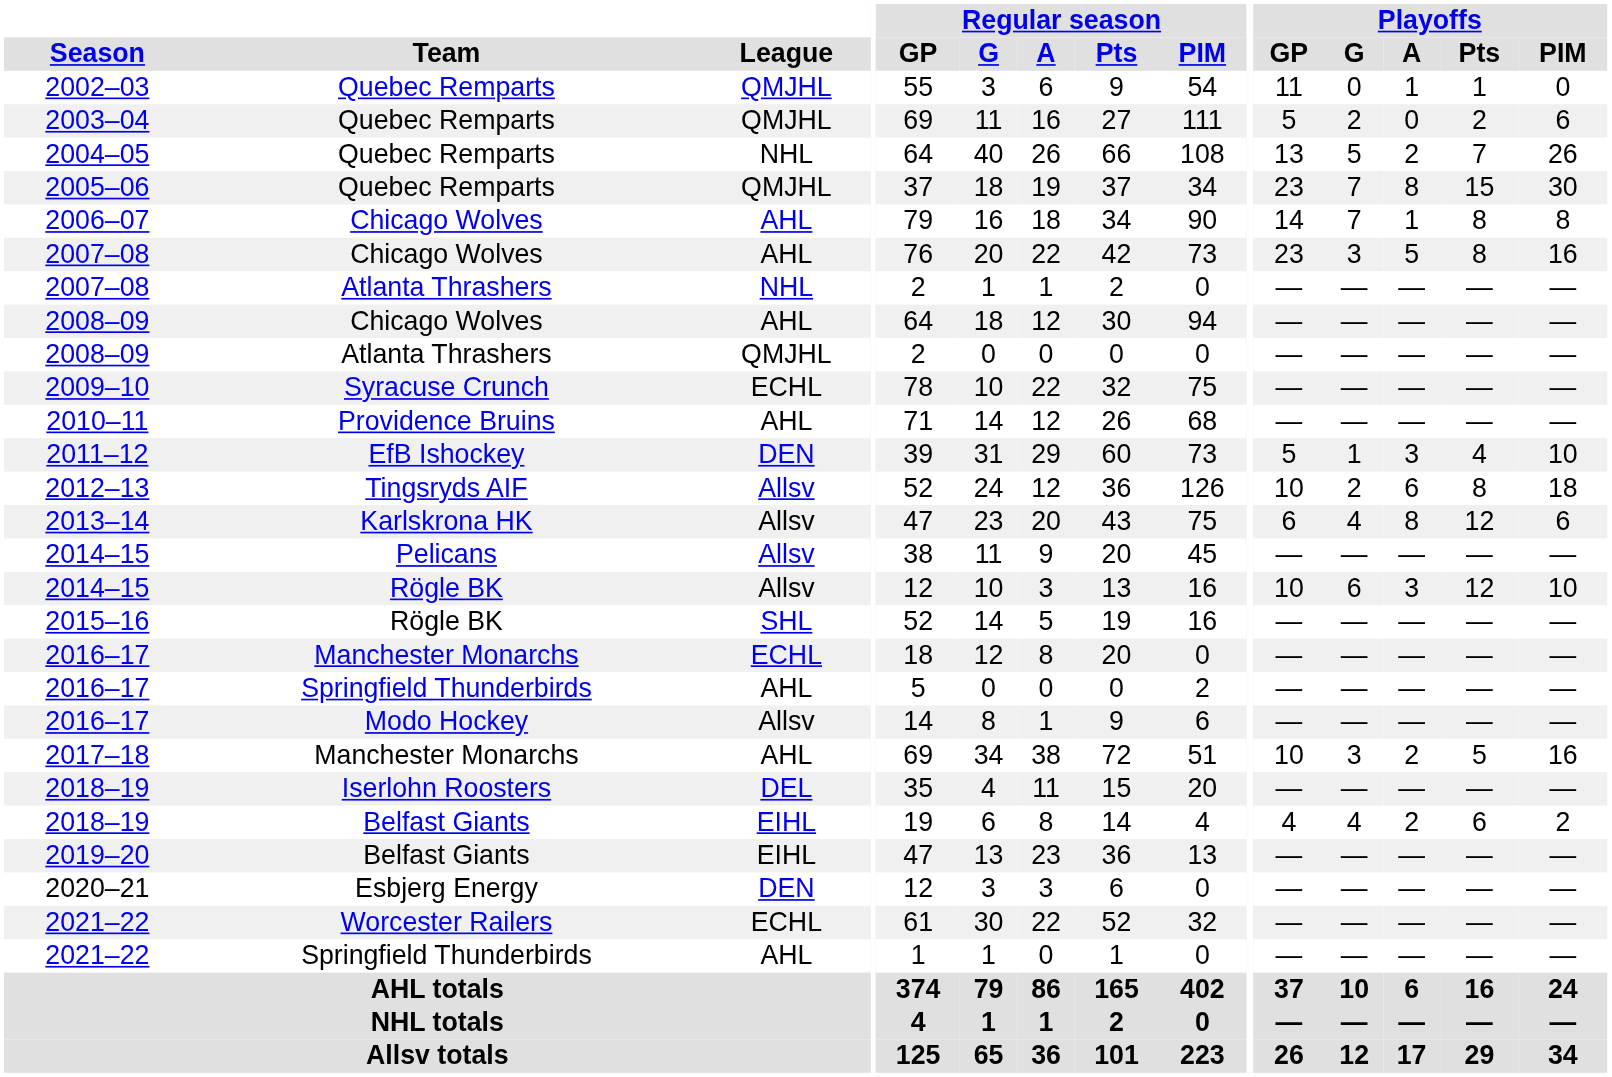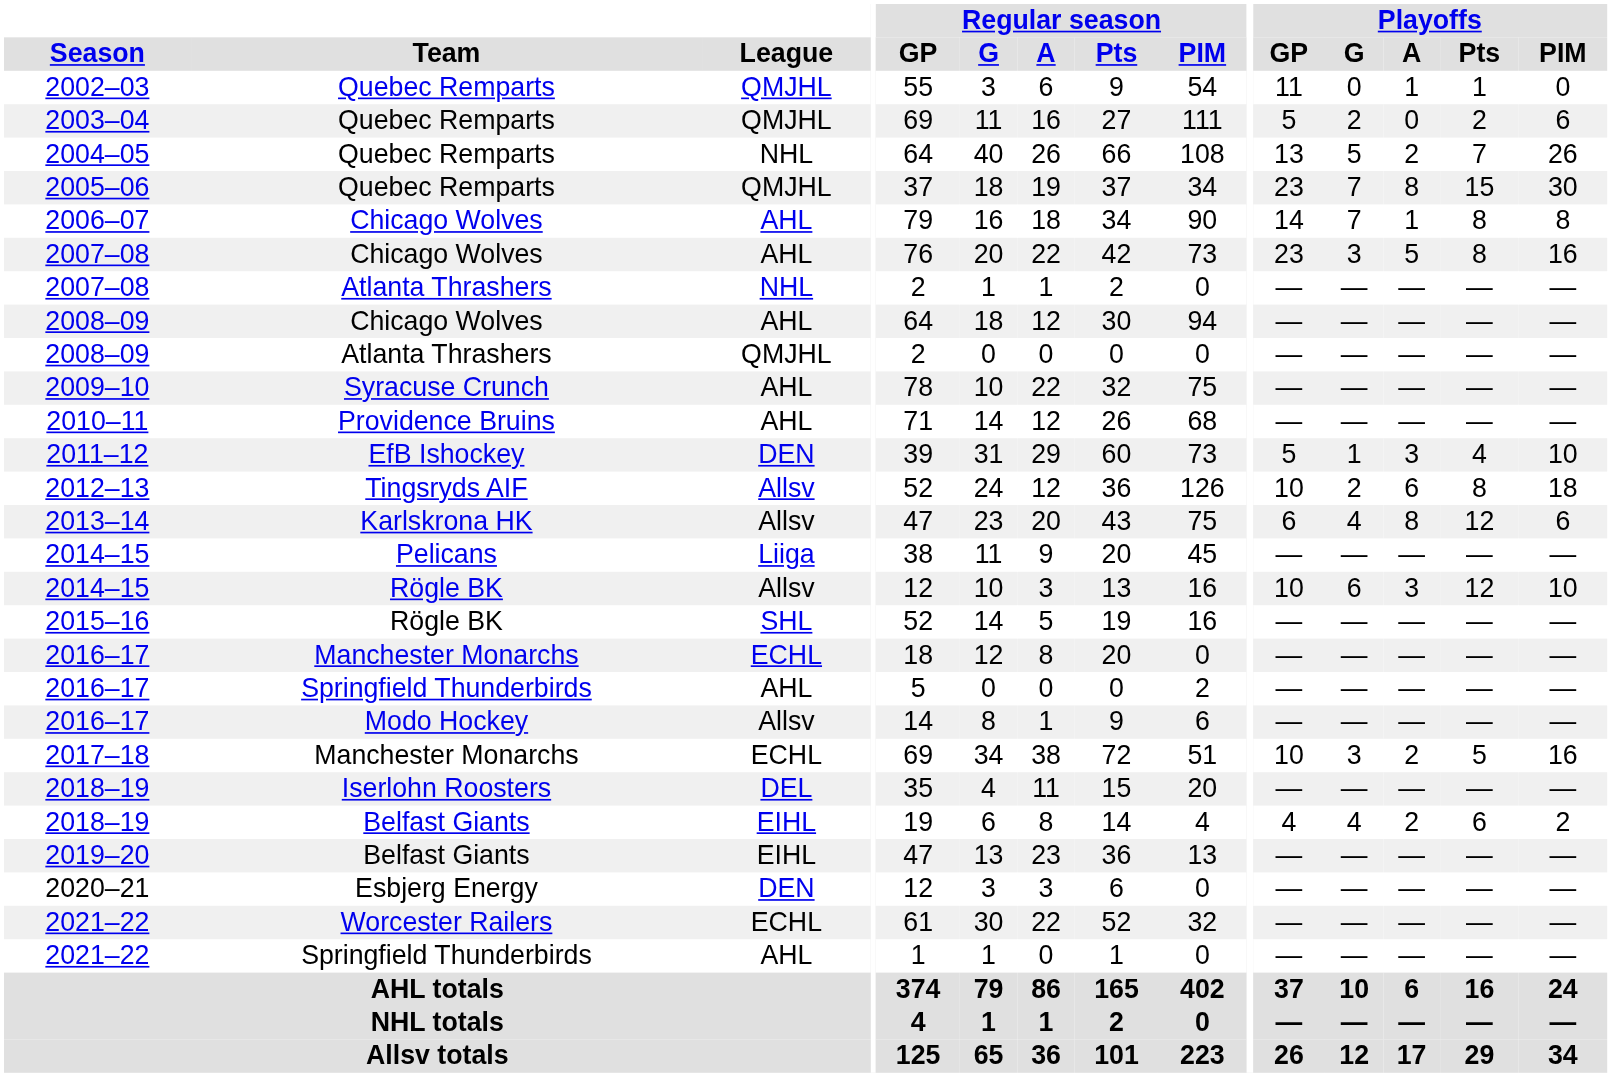2009–10 | League: ECHL -> AHL
2014–15 / Pelicans | League: Allsv -> Liiga
2017–18 | League: AHL -> ECHL
